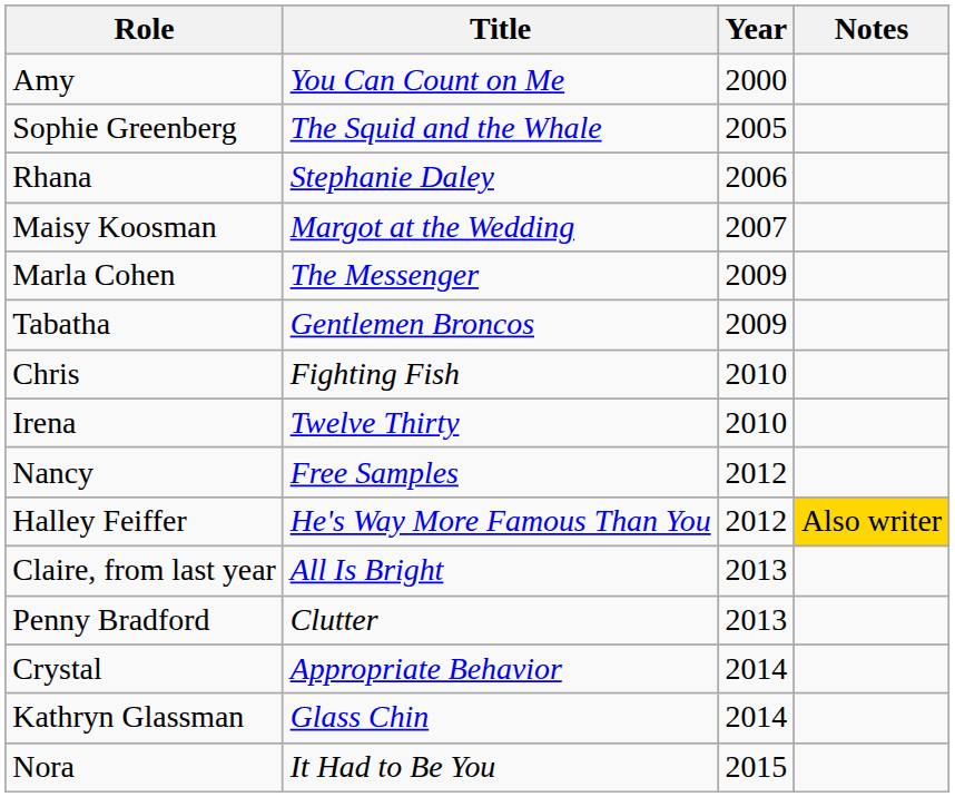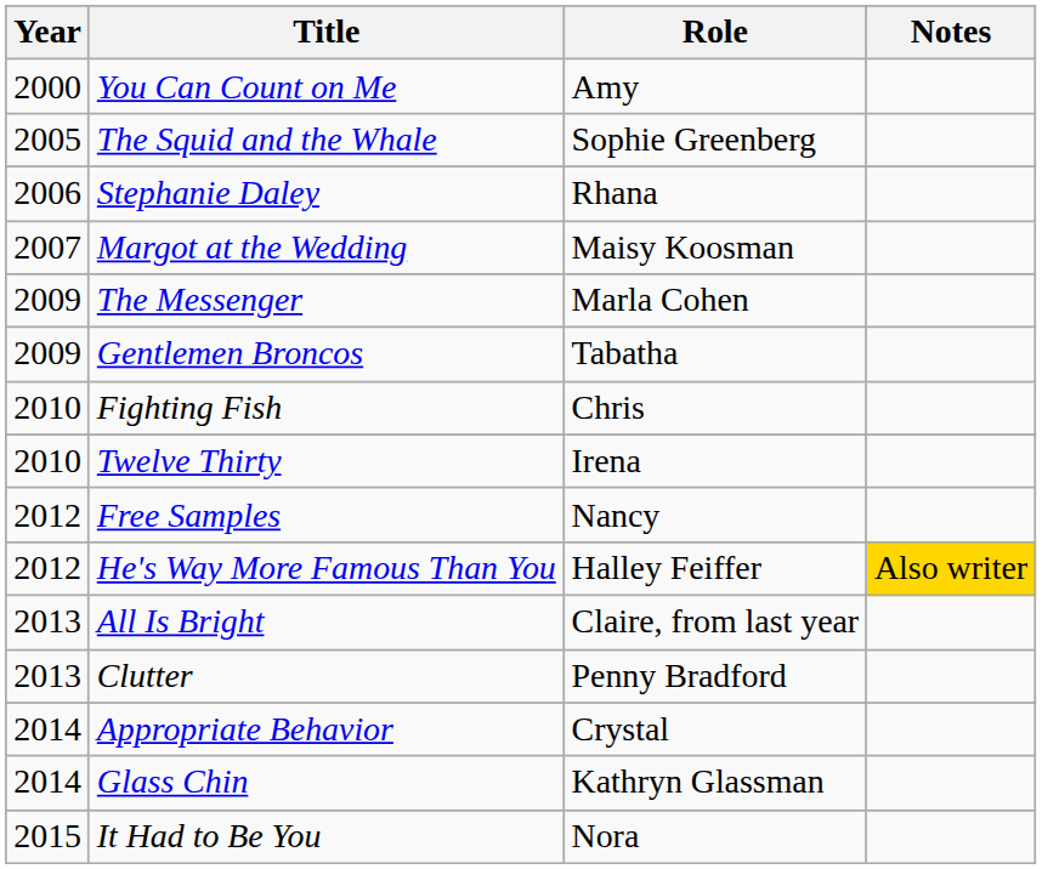columns swapped: Year <-> Role
